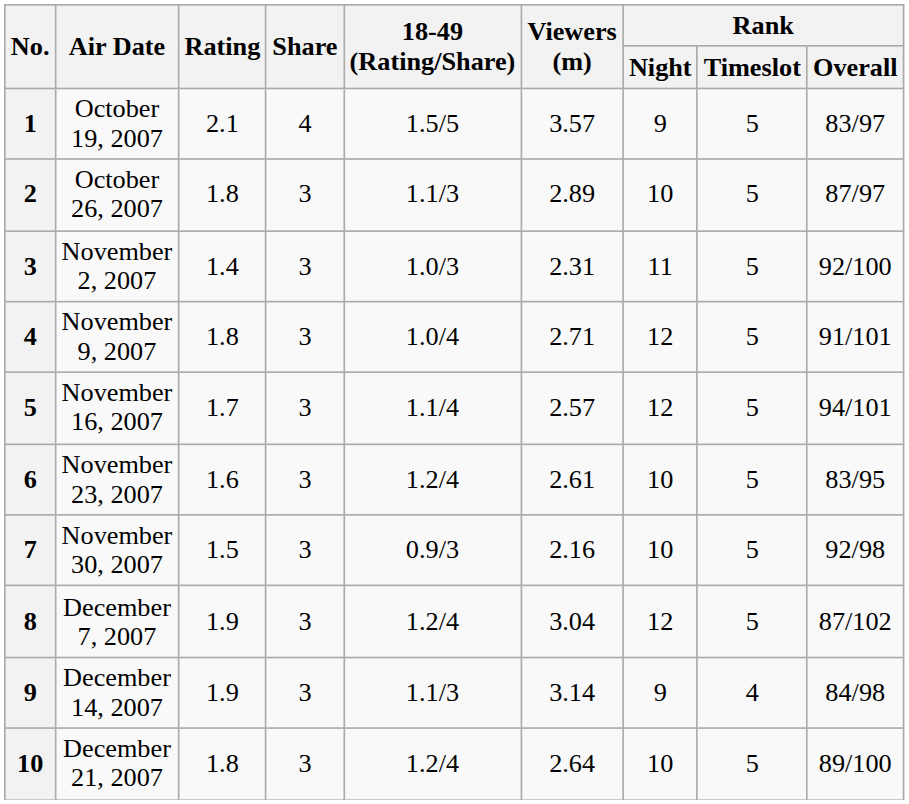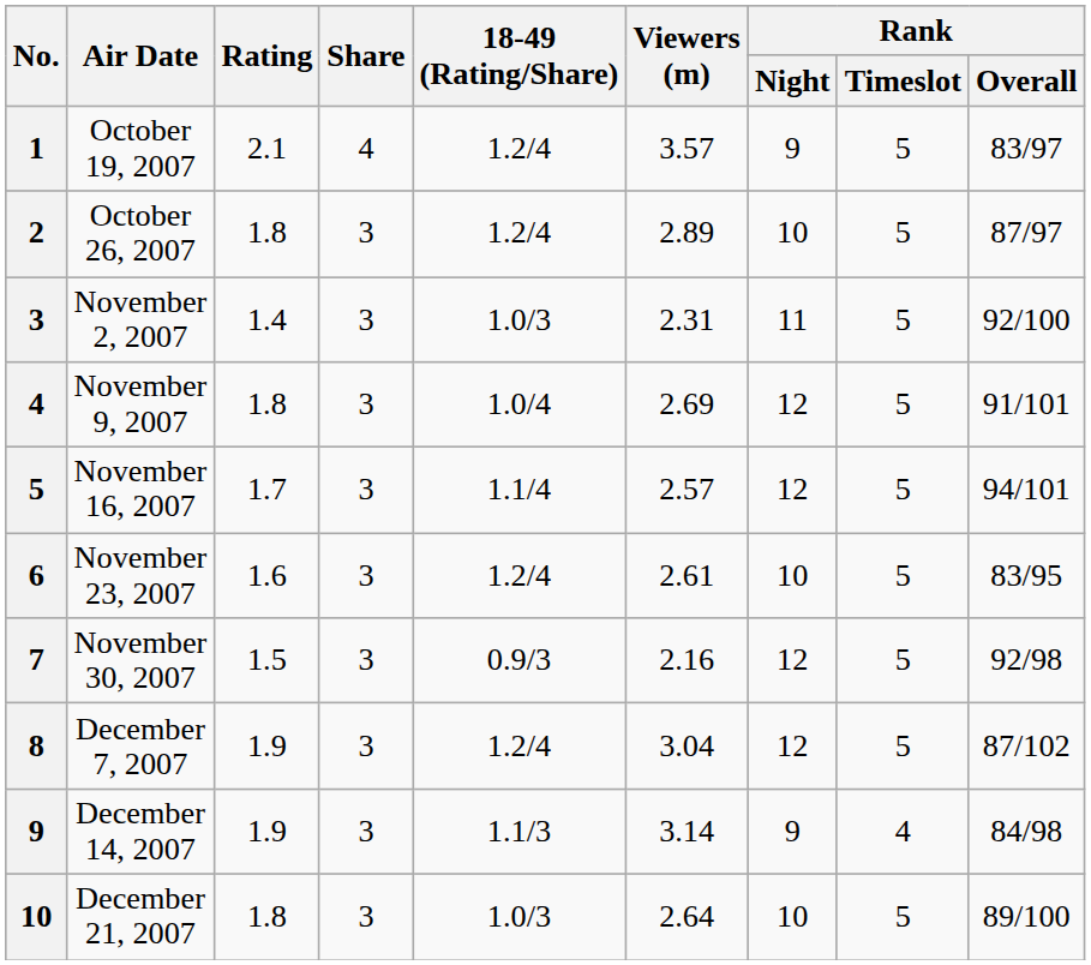October 19, 2007 | 18-49 (Rating/Share): 1.5/5 -> 1.2/4
October 26, 2007 | 18-49 (Rating/Share): 1.1/3 -> 1.2/4
November 9, 2007 | Viewers (m): 2.71 -> 2.69
November 30, 2007 | Rank / Night: 10 -> 12
December 21, 2007 | 18-49 (Rating/Share): 1.2/4 -> 1.0/3
